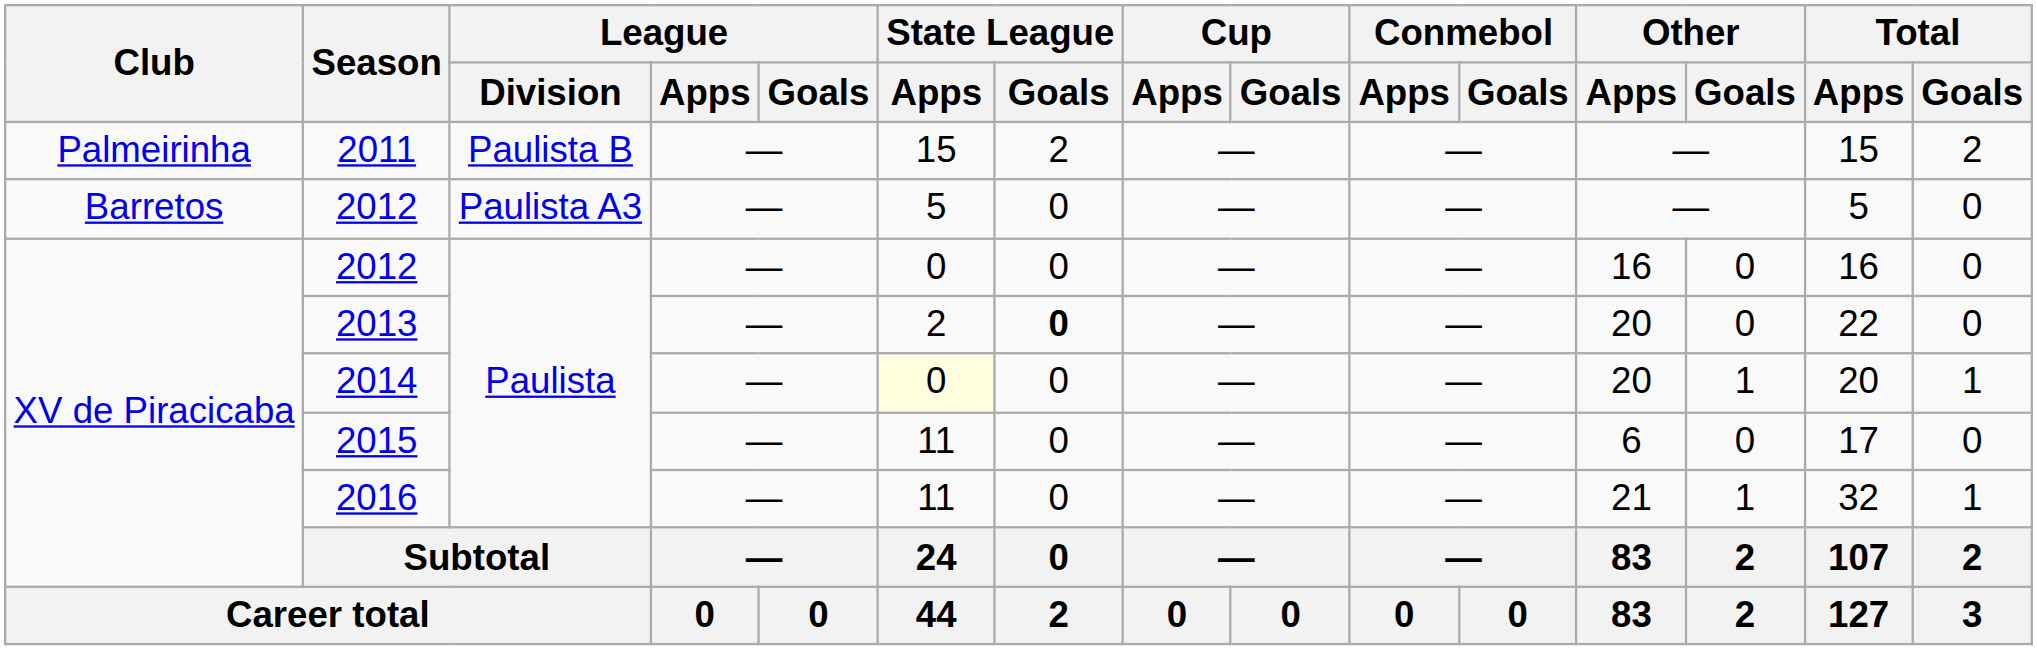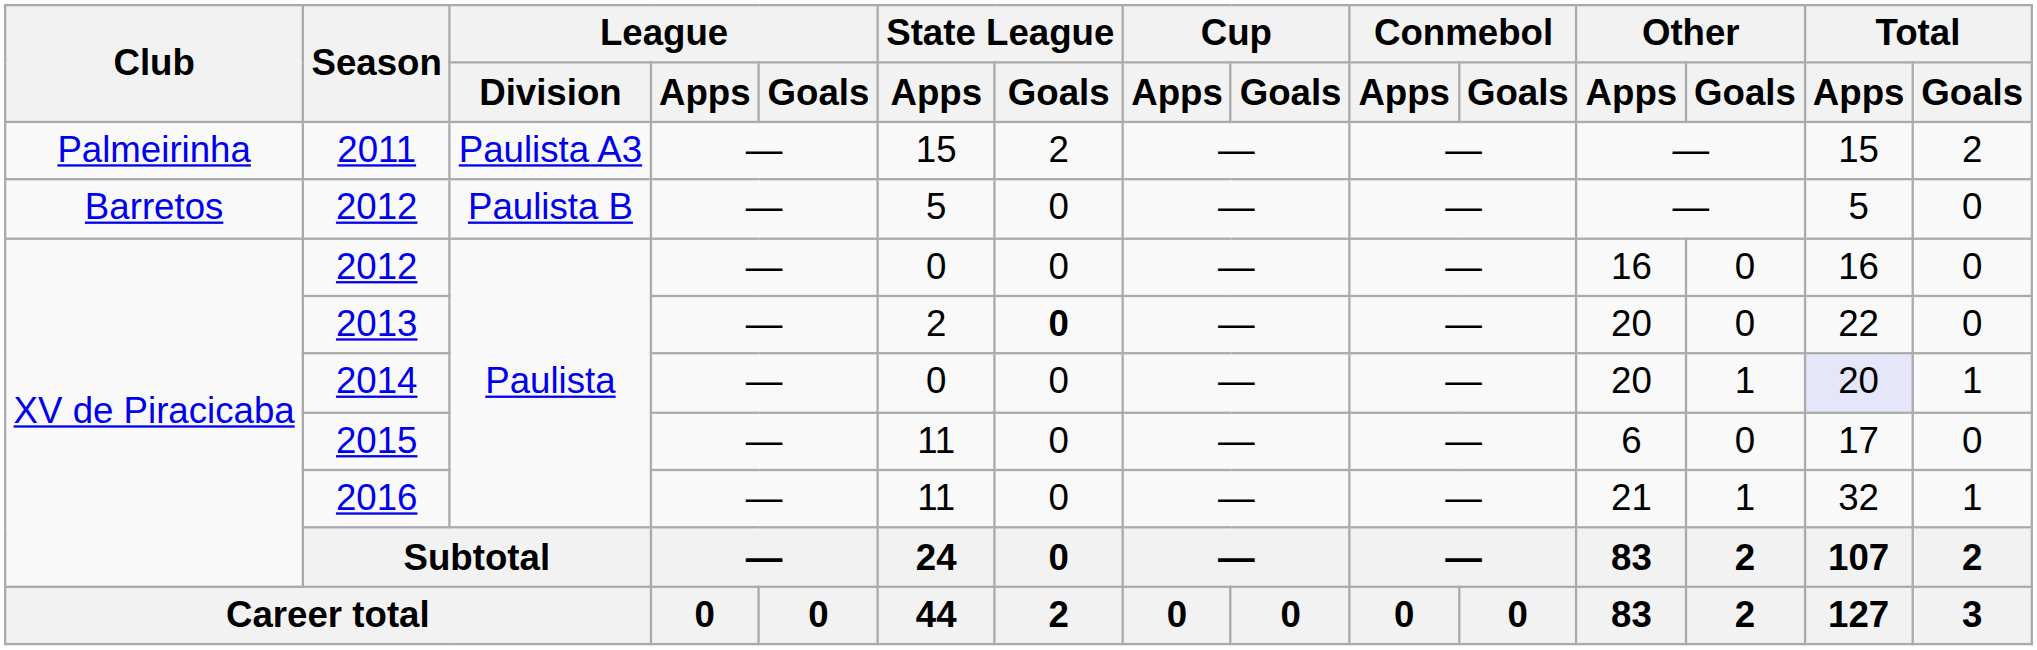2011 | League / Division: Paulista B -> Paulista A3
Barretos / 2012 | League / Division: Paulista A3 -> Paulista B
2014 | State League / Apps: lightyellow background -> no background
2014 | Total / Apps: no background -> lavender background
